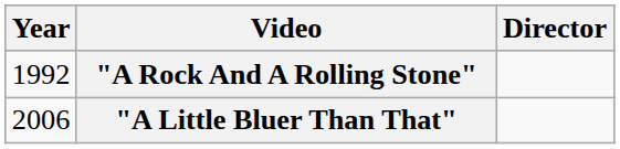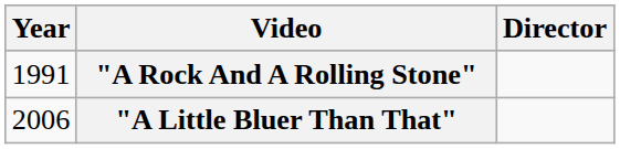"A Rock And A Rolling Stone" | Year: 1992 -> 1991
